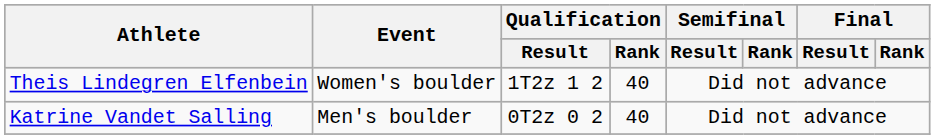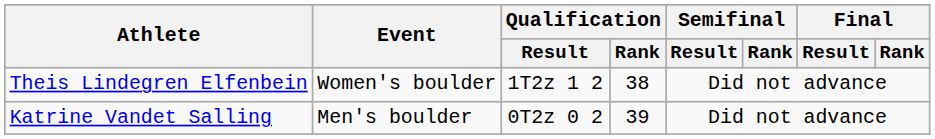Theis Lindegren Elfenbein | Qualification / Rank: 40 -> 38
Katrine Vandet Salling | Qualification / Rank: 40 -> 39
